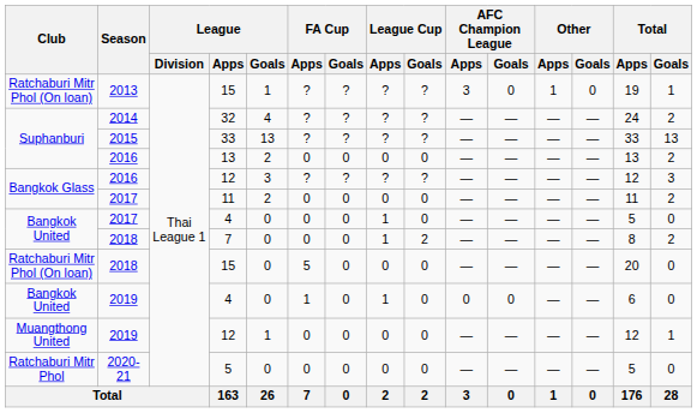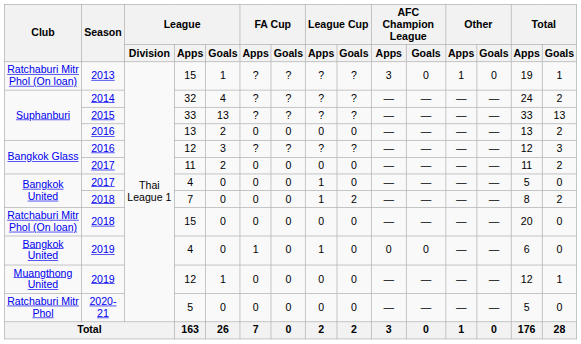2018 / 15 | FA Cup / Apps: 5 -> 0
